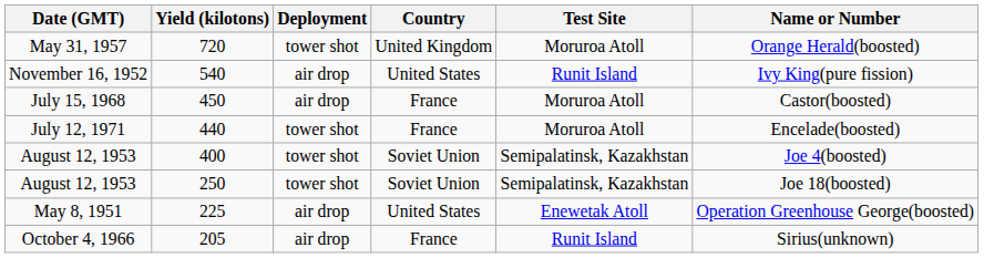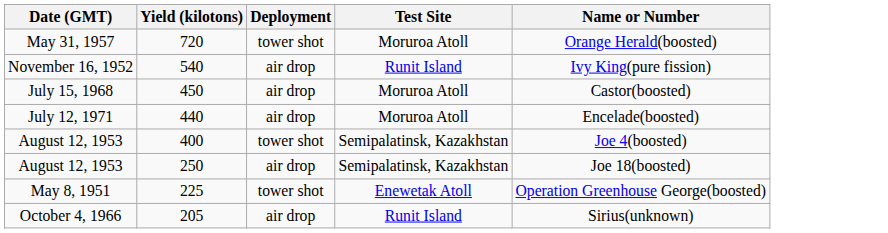- column: Country | United Kingdom | United States | France | France | Soviet Union | Soviet Union | United States | France
440 | Deployment: tower shot -> air drop
250 | Deployment: tower shot -> air drop
225 | Deployment: air drop -> tower shot
